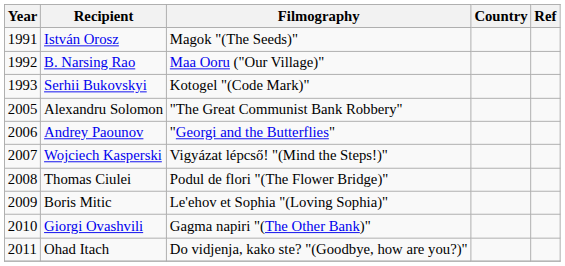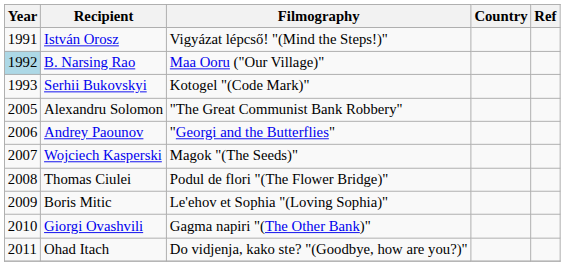István Orosz | Filmography: Magok "(The Seeds)" -> Vigyázat lépcső! "(Mind the Steps!)"
B. Narsing Rao | Year: no background -> lightblue background
Wojciech Kasperski | Filmography: Vigyázat lépcső! "(Mind the Steps!)" -> Magok "(The Seeds)"
